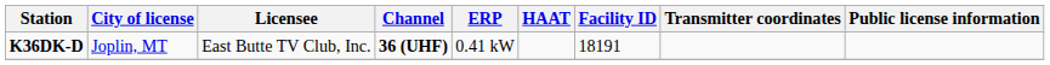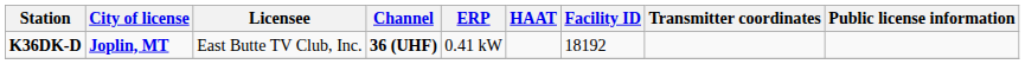K36DK-D | City of license: normal -> bold
K36DK-D | Facility ID: 18191 -> 18192
